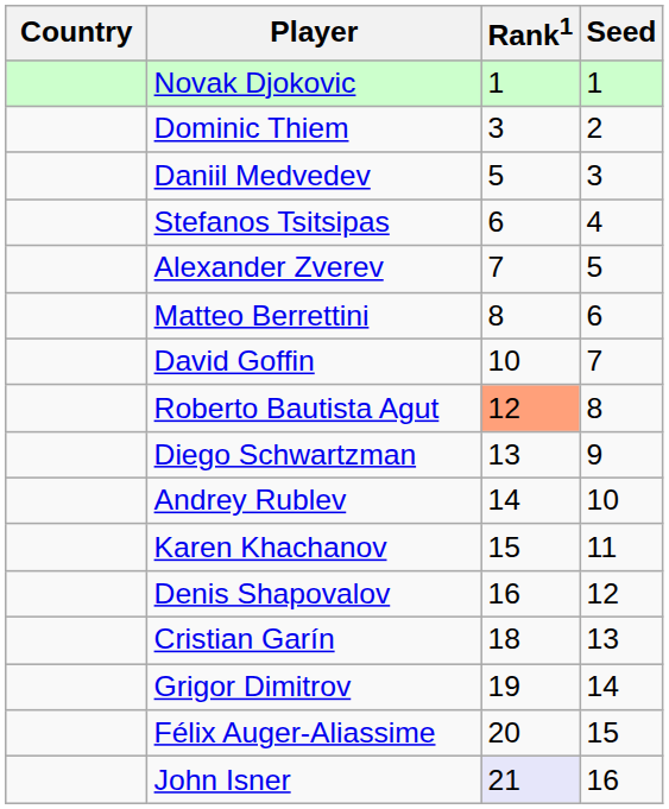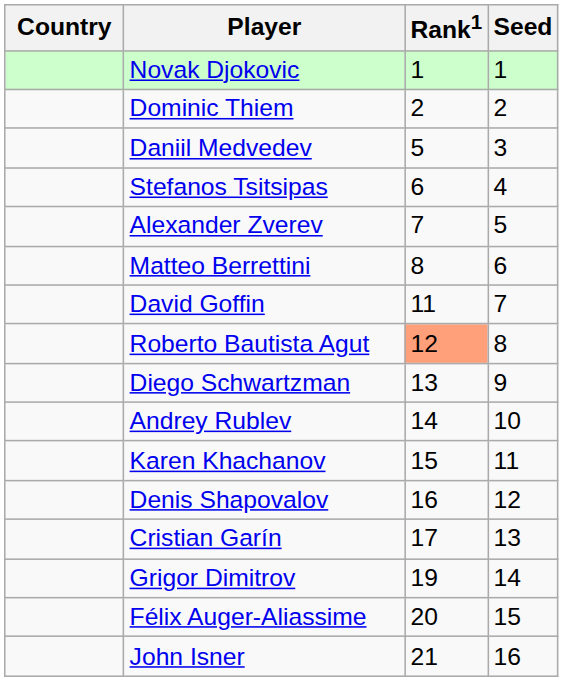Dominic Thiem | Rank1: 3 -> 2
David Goffin | Rank1: 10 -> 11
Cristian Garín | Rank1: 18 -> 17
John Isner | Rank1: lavender background -> no background
